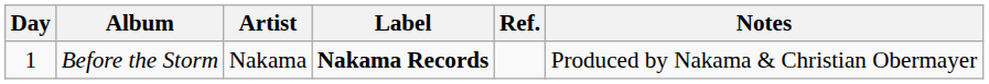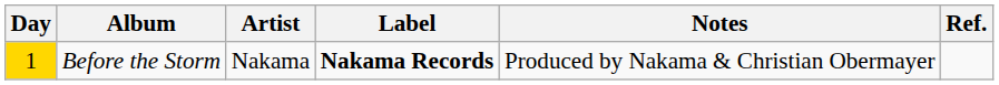columns swapped: Notes <-> Ref.
Before the Storm | Day: no background -> gold background
